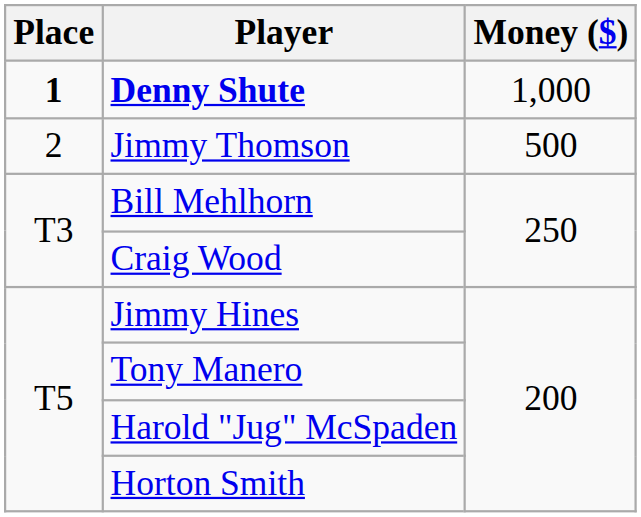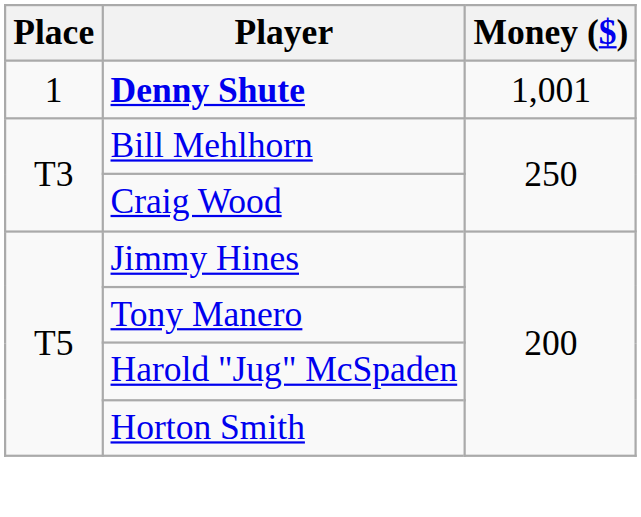Denny Shute | Place: bold -> normal
Denny Shute | Money ($): 1,000 -> 1,001
- row: 2 | Jimmy Thomson | 500
